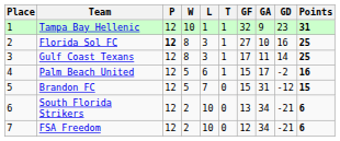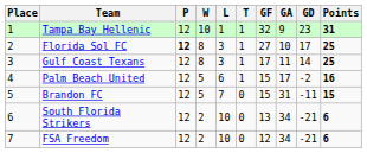Florida Sol FC | GD: 16 -> 17
Brandon FC | GD: -12 -> -11
